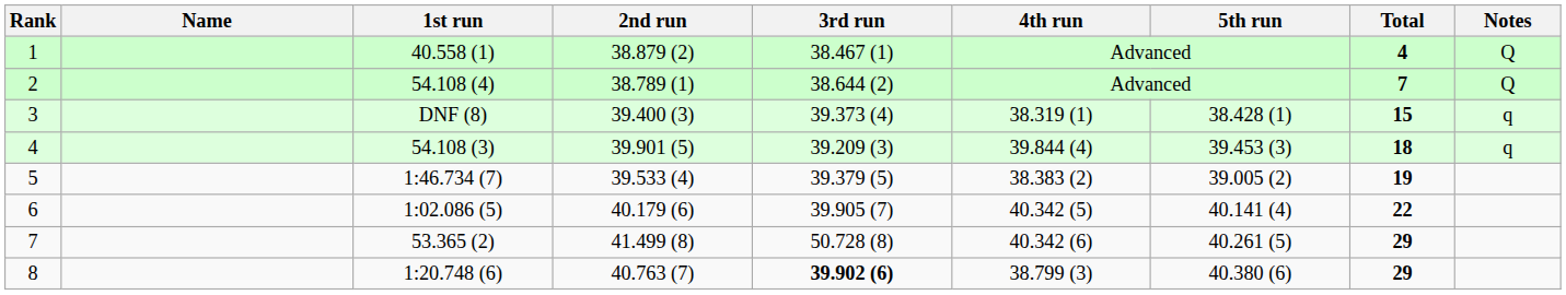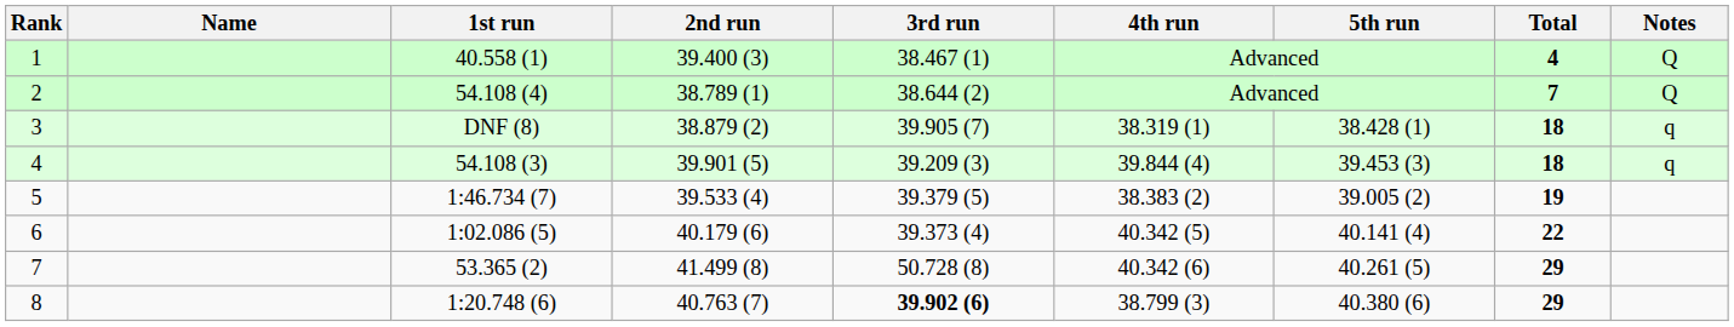1 | 2nd run: 38.879 (2) -> 39.400 (3)
3 | 2nd run: 39.400 (3) -> 38.879 (2)
3 | 3rd run: 39.373 (4) -> 39.905 (7)
3 | Total: 15 -> 18
6 | 3rd run: 39.905 (7) -> 39.373 (4)
